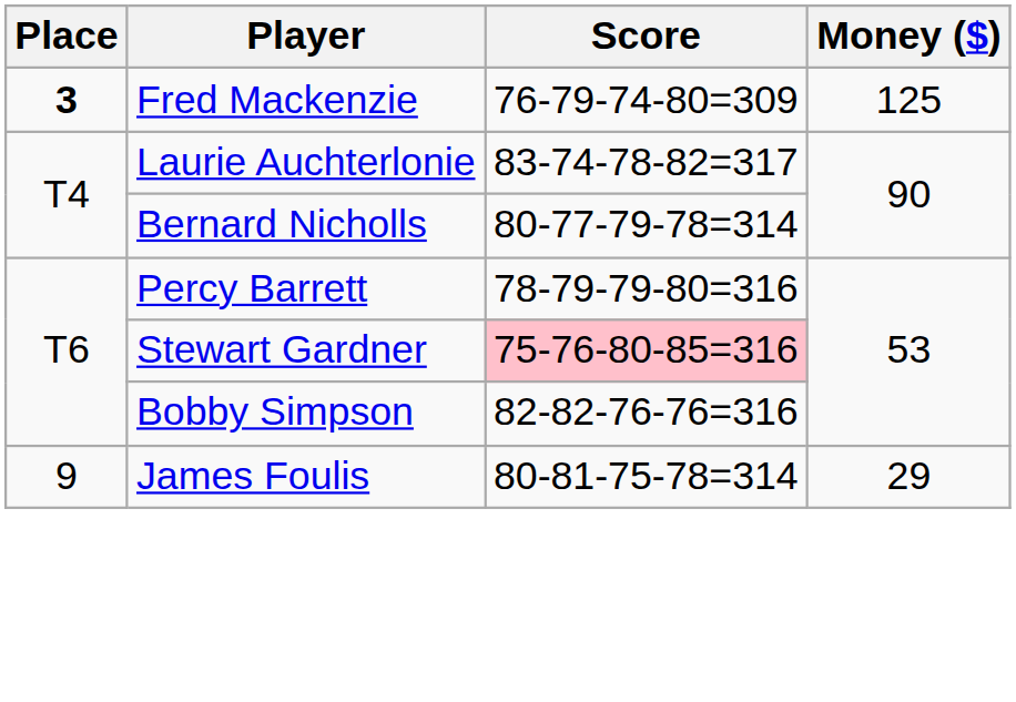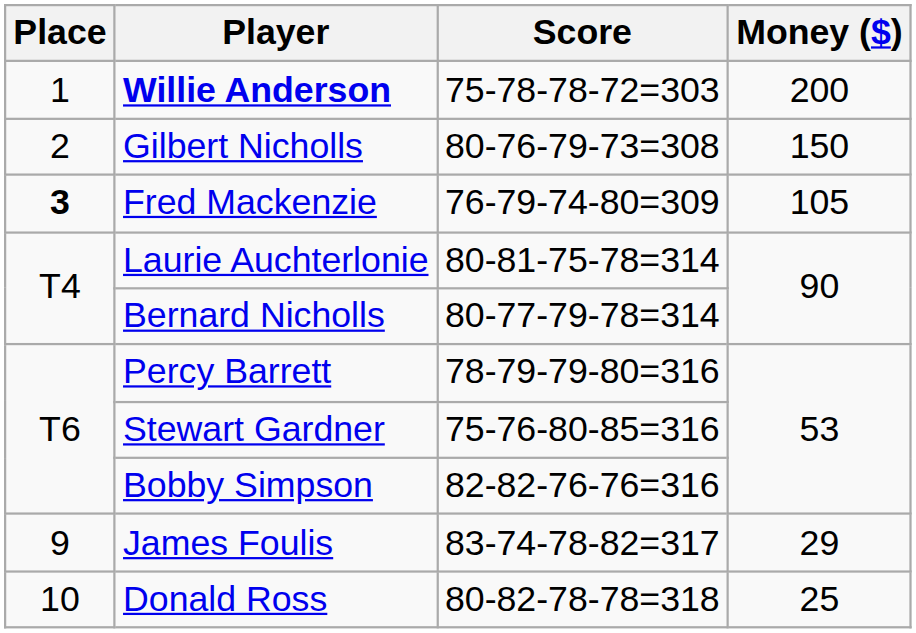+ row: 1 | Willie Anderson | 75-78-78-72=303 | 200
+ row: 2 | Gilbert Nicholls | 80-76-79-73=308 | 150
Fred Mackenzie | Money ($): 125 -> 105
Laurie Auchterlonie | Score: 83-74-78-82=317 -> 80-81-75-78=314
Stewart Gardner | Score: pink background -> no background
James Foulis | Score: 80-81-75-78=314 -> 83-74-78-82=317
+ row: 10 | Donald Ross | 80-82-78-78=318 | 25
